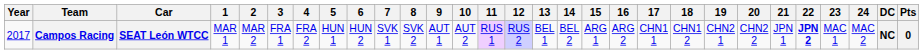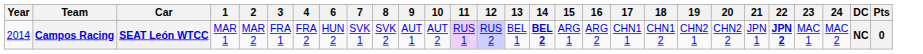- column: 5 | HUN 1
Campos Racing | Year: 2017 -> 2014
Campos Racing | 14: normal -> bold
